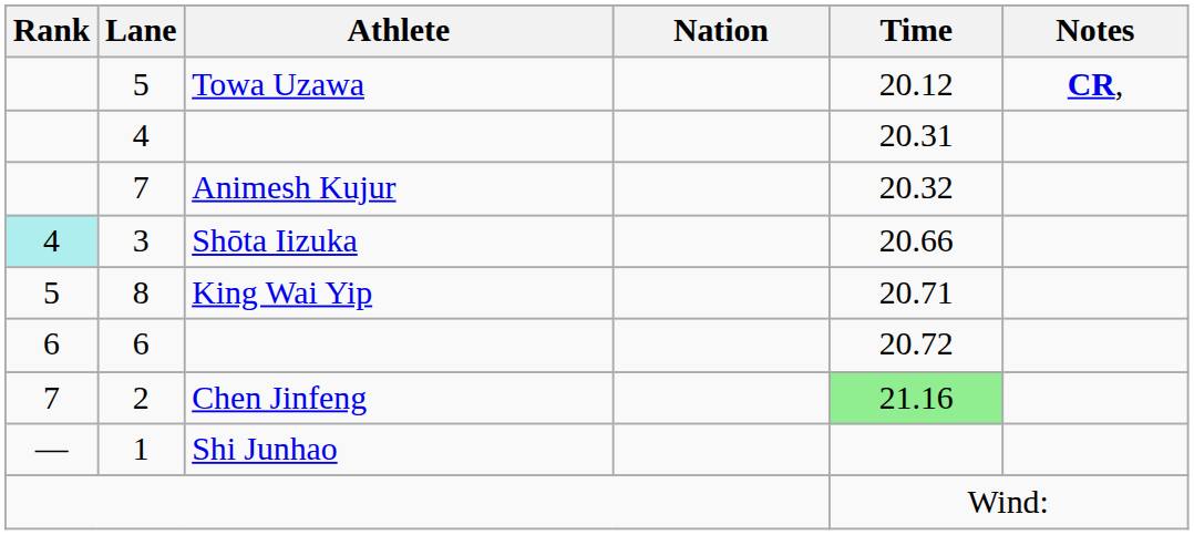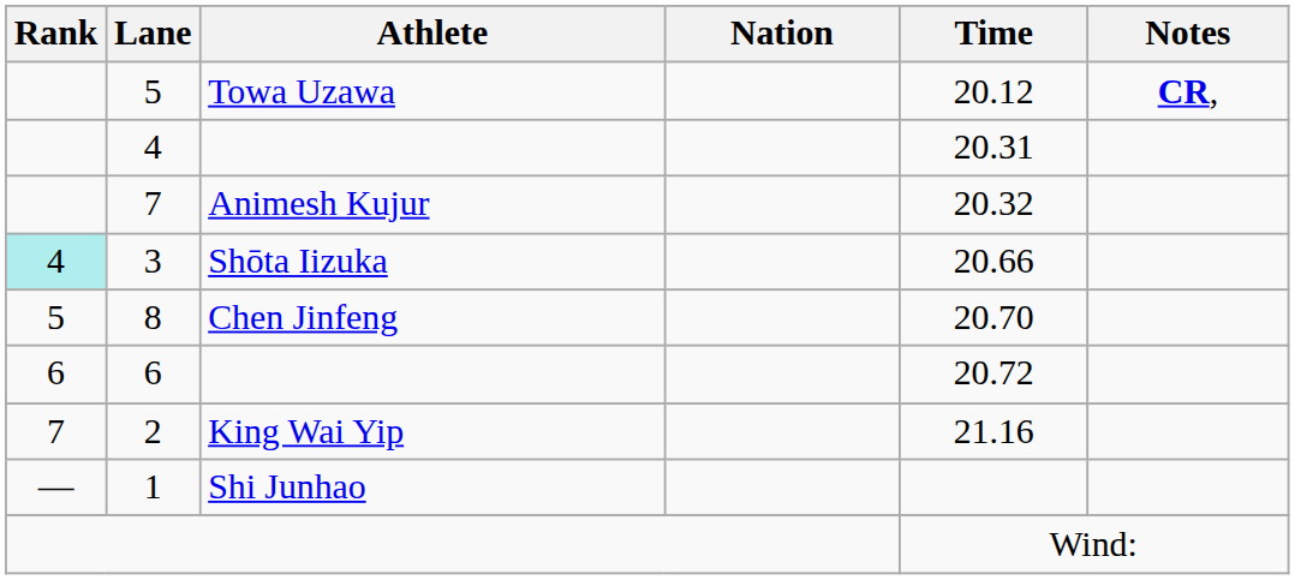8 | Athlete: King Wai Yip -> Chen Jinfeng
8 | Time: 20.71 -> 20.70
2 | Athlete: Chen Jinfeng -> King Wai Yip
2 | Time: lightgreen background -> no background
